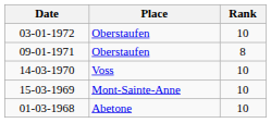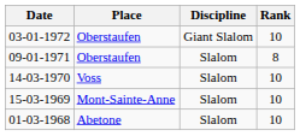+ column: Discipline | Giant Slalom | Slalom | Slalom | Slalom | Slalom
